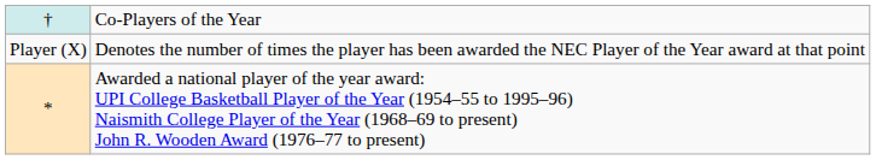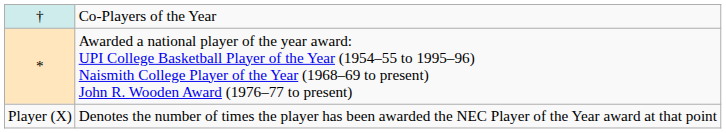rows swapped: * <-> Player (X)
